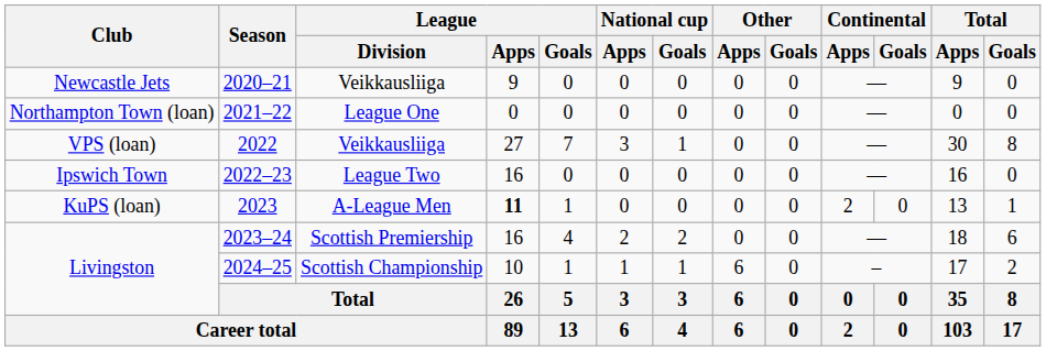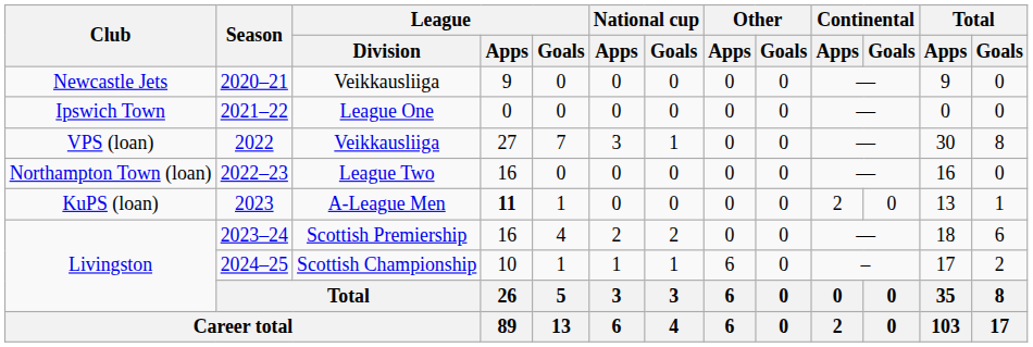2021–22 | Club: Northampton Town (loan) -> Ipswich Town
2022–23 | Club: Ipswich Town -> Northampton Town (loan)
